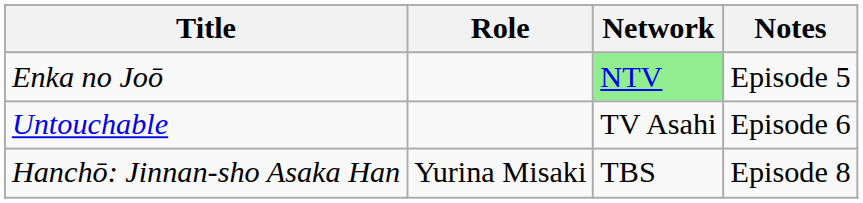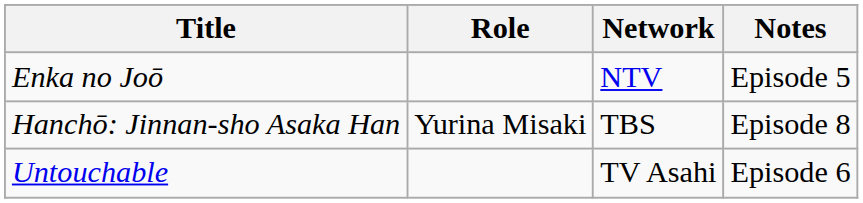Enka no Joō | Network: lightgreen background -> no background
rows swapped: Untouchable <-> Hanchō: Jinnan-sho Asaka Han
